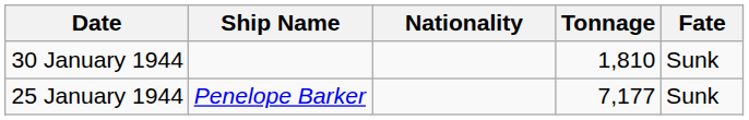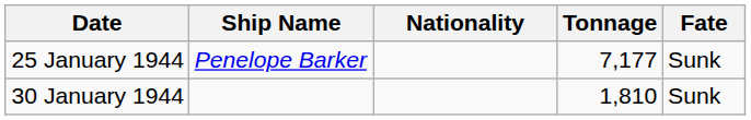rows swapped: 25 January 1944 <-> 30 January 1944
